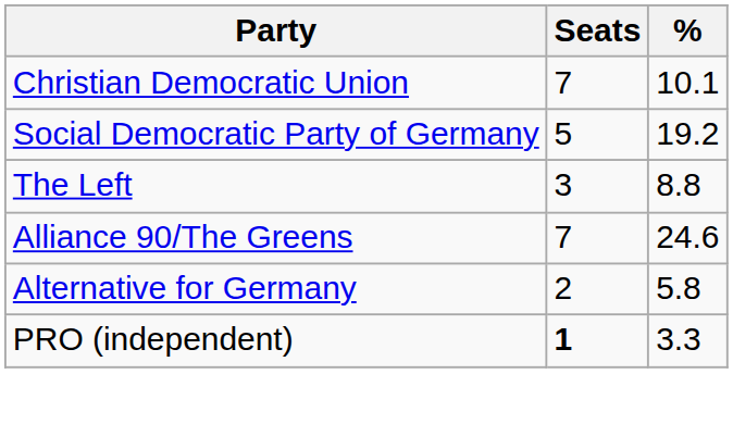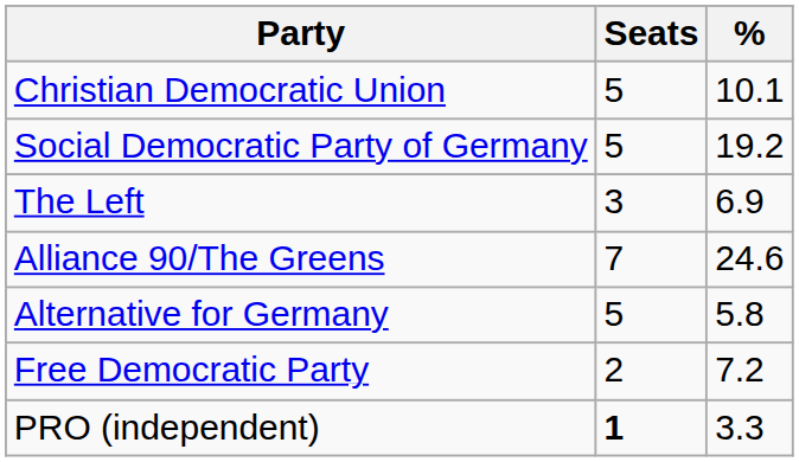Christian Democratic Union | Seats: 7 -> 5
The Left | %: 8.8 -> 6.9
Alternative for Germany | Seats: 2 -> 5
+ row: Free Democratic Party | 2 | 7.2
